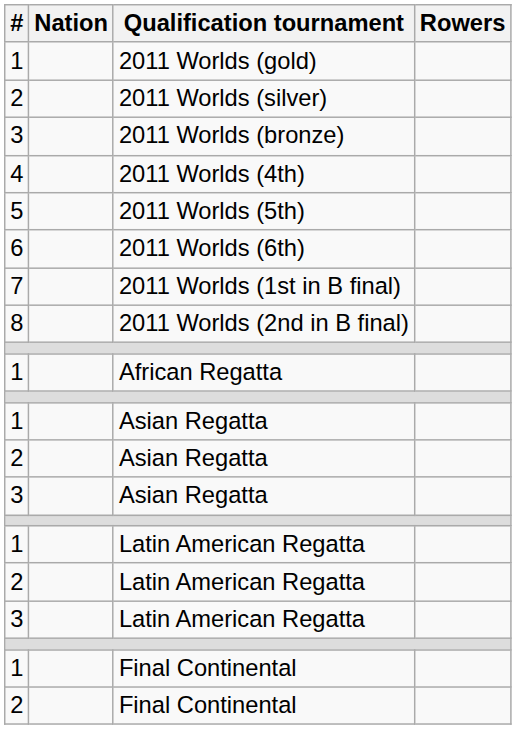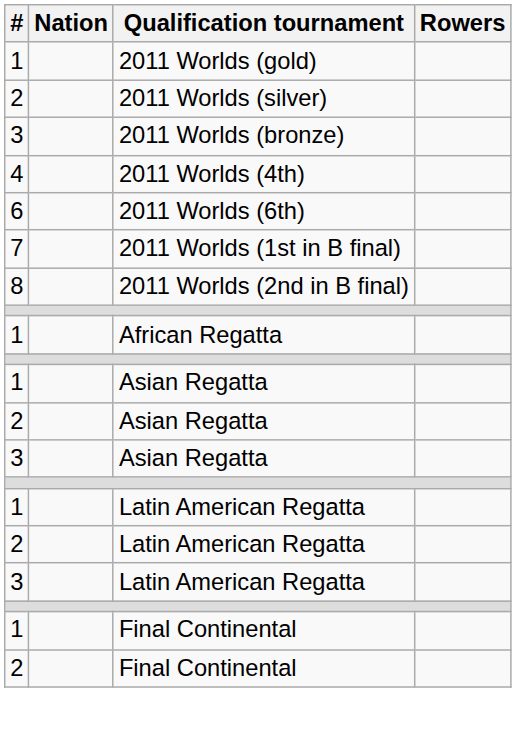- row: 5 | 2011 Worlds (5th)
